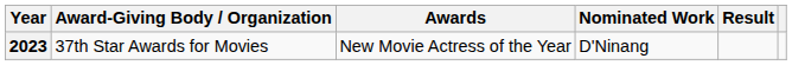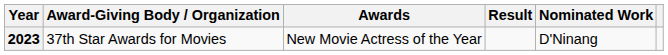columns swapped: Nominated Work <-> Result
